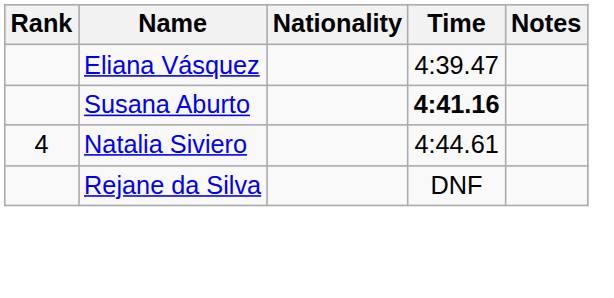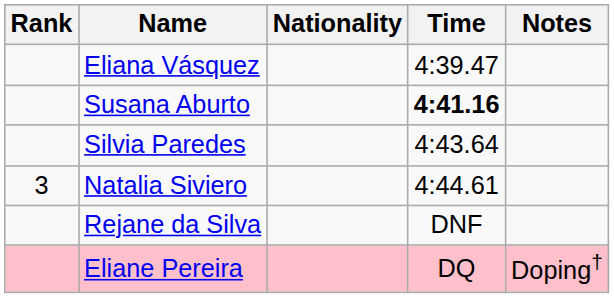+ row: Silvia Paredes | 4:43.64
Natalia Siviero | Rank: 4 -> 3
+ row: Eliane Pereira | DQ | Doping†
